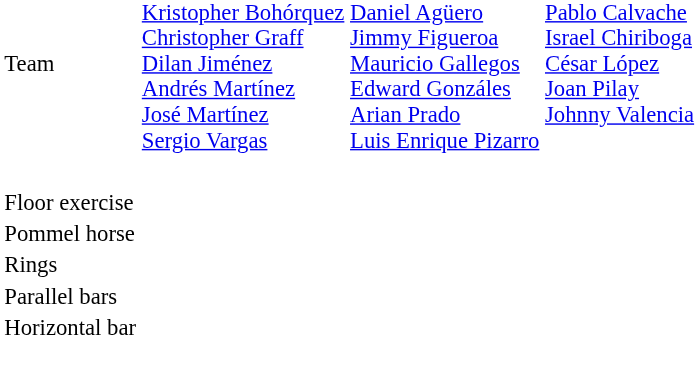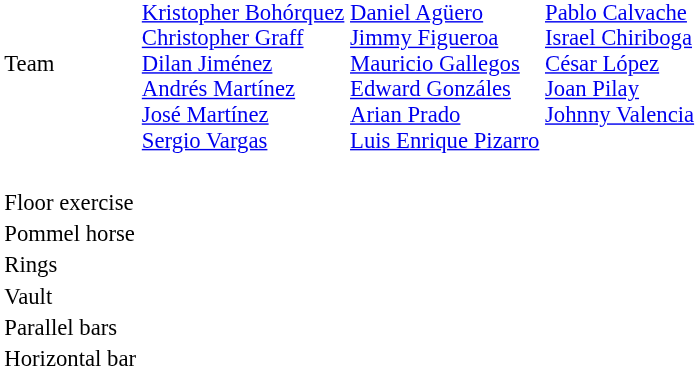+ row: Vault
